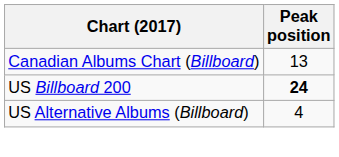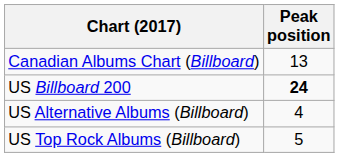+ row: US Top Rock Albums (Billboard) | 5
